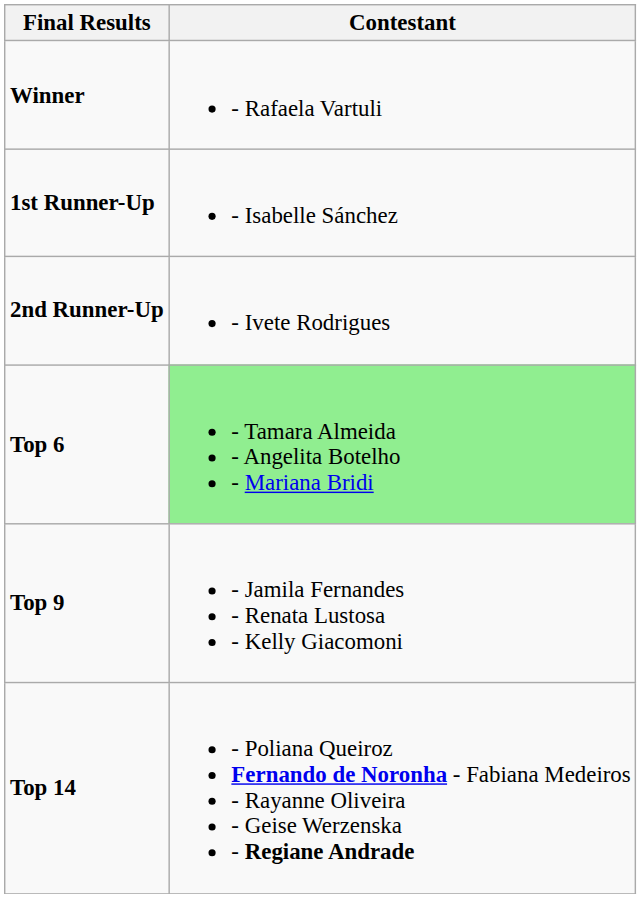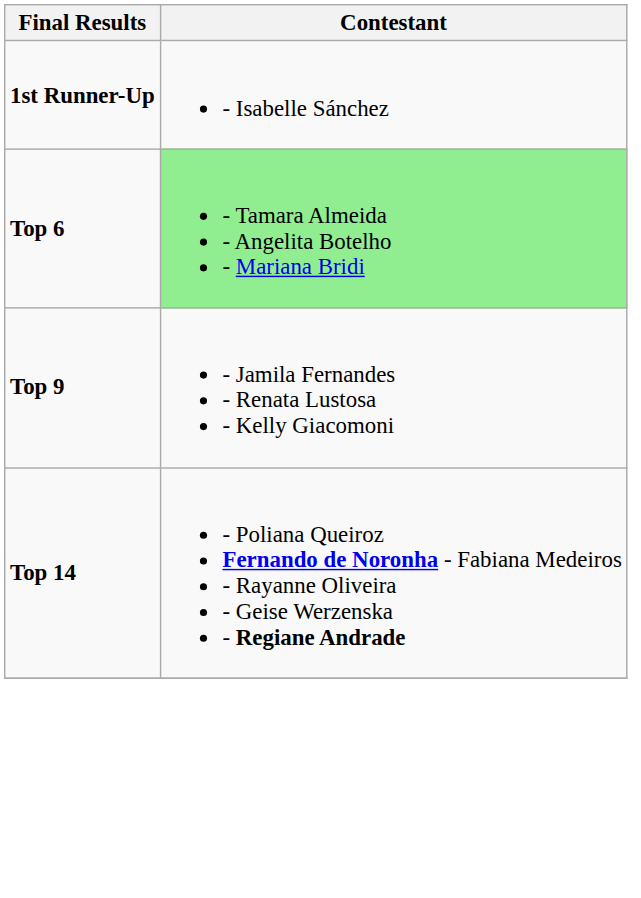- row: Winner | - Rafaela Vartuli
- row: 2nd Runner-Up | - Ivete Rodrigues
